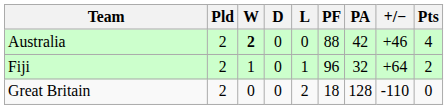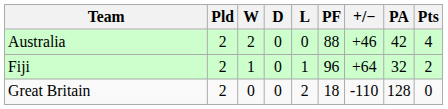columns swapped: PA <-> +/−
Australia | W: bold -> normal
